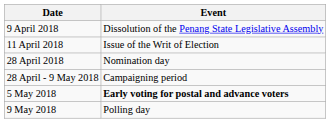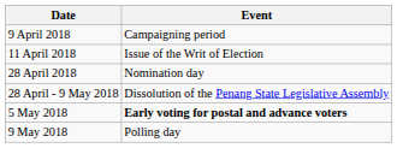9 April 2018 | Event: Dissolution of the Penang State Legislative Assembly -> Campaigning period
28 April - 9 May 2018 | Event: Campaigning period -> Dissolution of the Penang State Legislative Assembly
